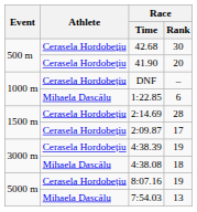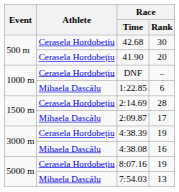2:09.87 | Athlete: Cerasela Hordobețiu -> Mihaela Dascălu
4:38.08 | Race / Rank: 18 -> 16
